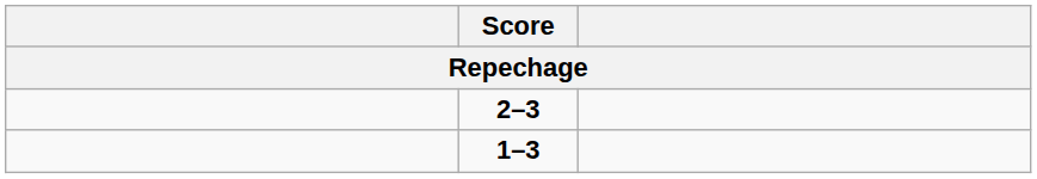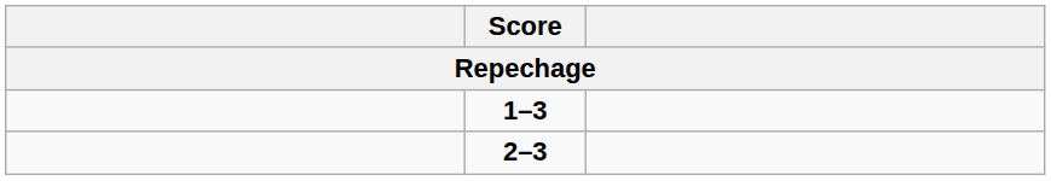rows swapped: 1–3 <-> 2–3
